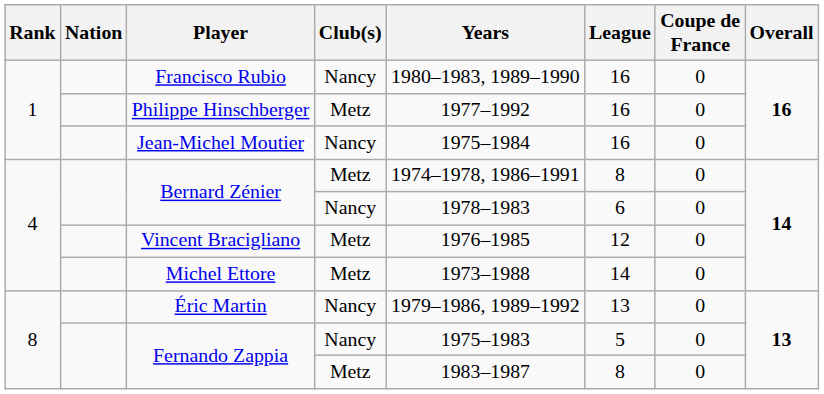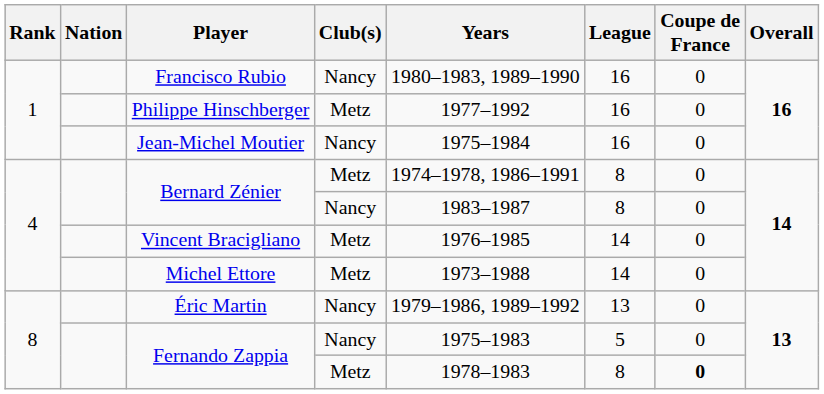Bernard Zénier / Nancy | Years: 1978–1983 -> 1983–1987
Bernard Zénier / Nancy | League: 6 -> 8
Vincent Bracigliano | League: 12 -> 14
Fernando Zappia / Metz | Years: 1983–1987 -> 1978–1983
Fernando Zappia / Metz | Coupe de France: normal -> bold
